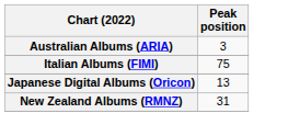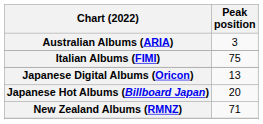+ row: Japanese Hot Albums (Billboard Japan) | 20
New Zealand Albums (RMNZ) | Peak position: 31 -> 71
